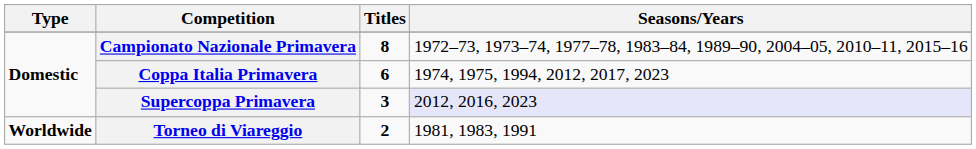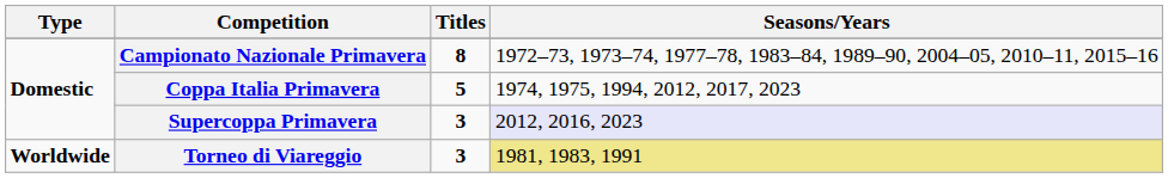Coppa Italia Primavera | Titles: 6 -> 5
Torneo di Viareggio | Titles: 2 -> 3
Torneo di Viareggio | Seasons/Years: no background -> khaki background
